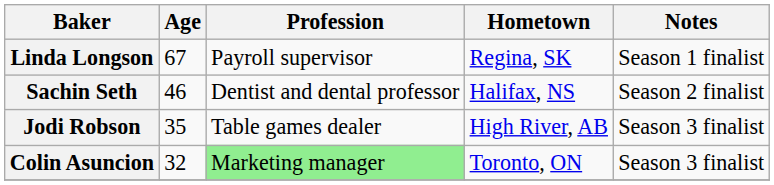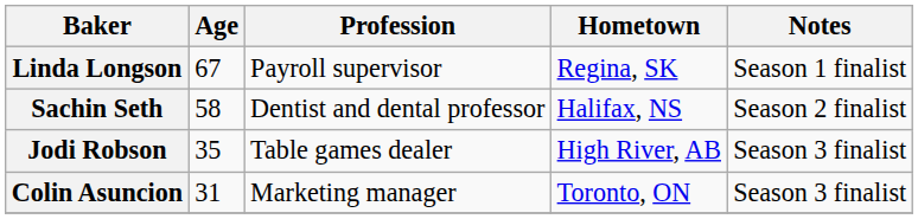Sachin Seth | Age: 46 -> 58
Colin Asuncion | Age: 32 -> 31
Colin Asuncion | Profession: lightgreen background -> no background
